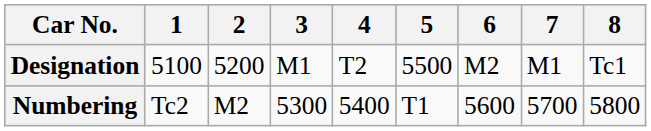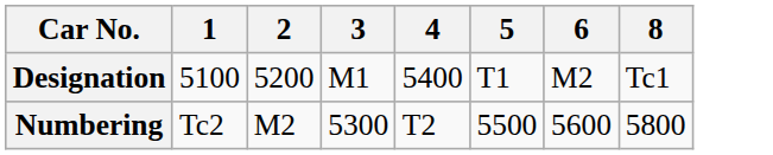- column: 7 | M1 | 5700
Designation | 4: T2 -> 5400
Designation | 5: 5500 -> T1
Numbering | 4: 5400 -> T2
Numbering | 5: T1 -> 5500
